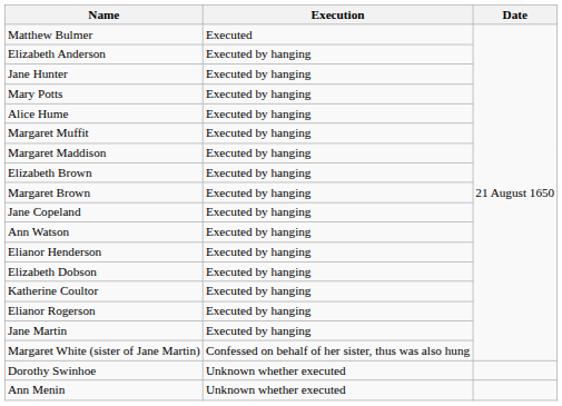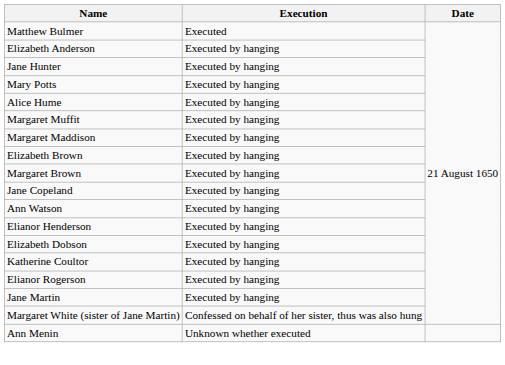- row: Dorothy Swinhoe | Unknown whether executed
